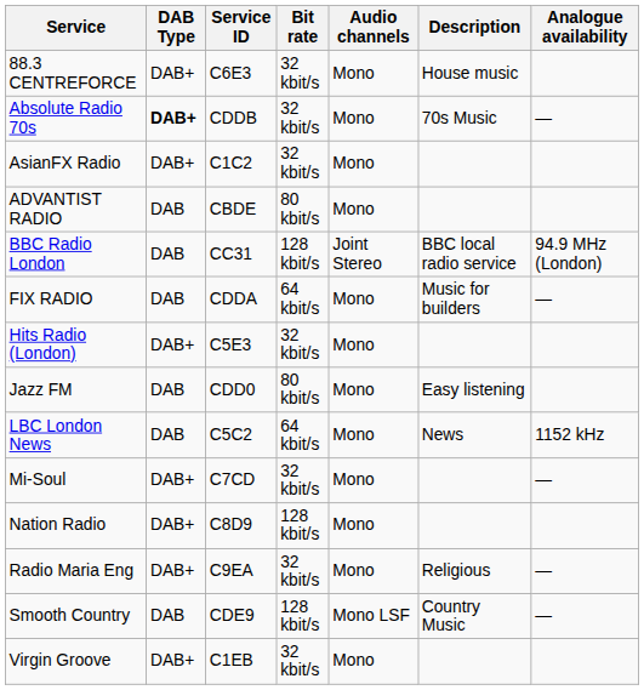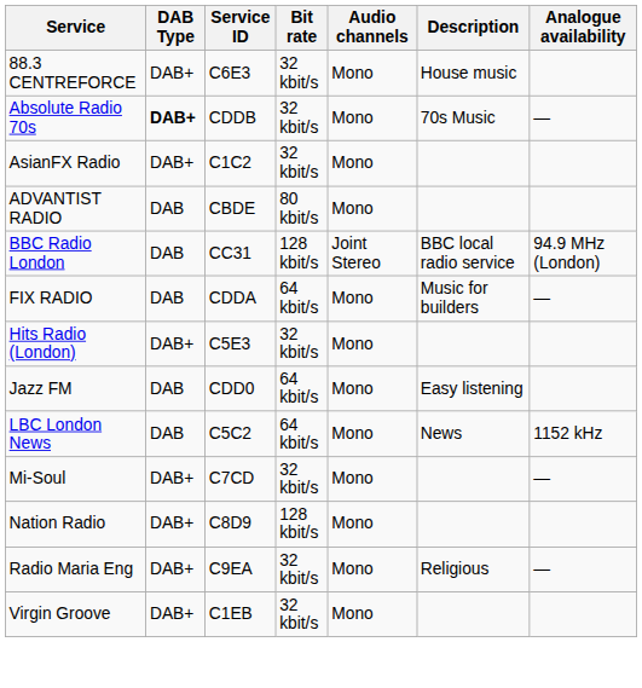Jazz FM | Bit rate: 80 kbit/s -> 64 kbit/s
- row: Smooth Country | DAB | CDE9 | 128 kbit/s | Mono LSF | Country Music | —
